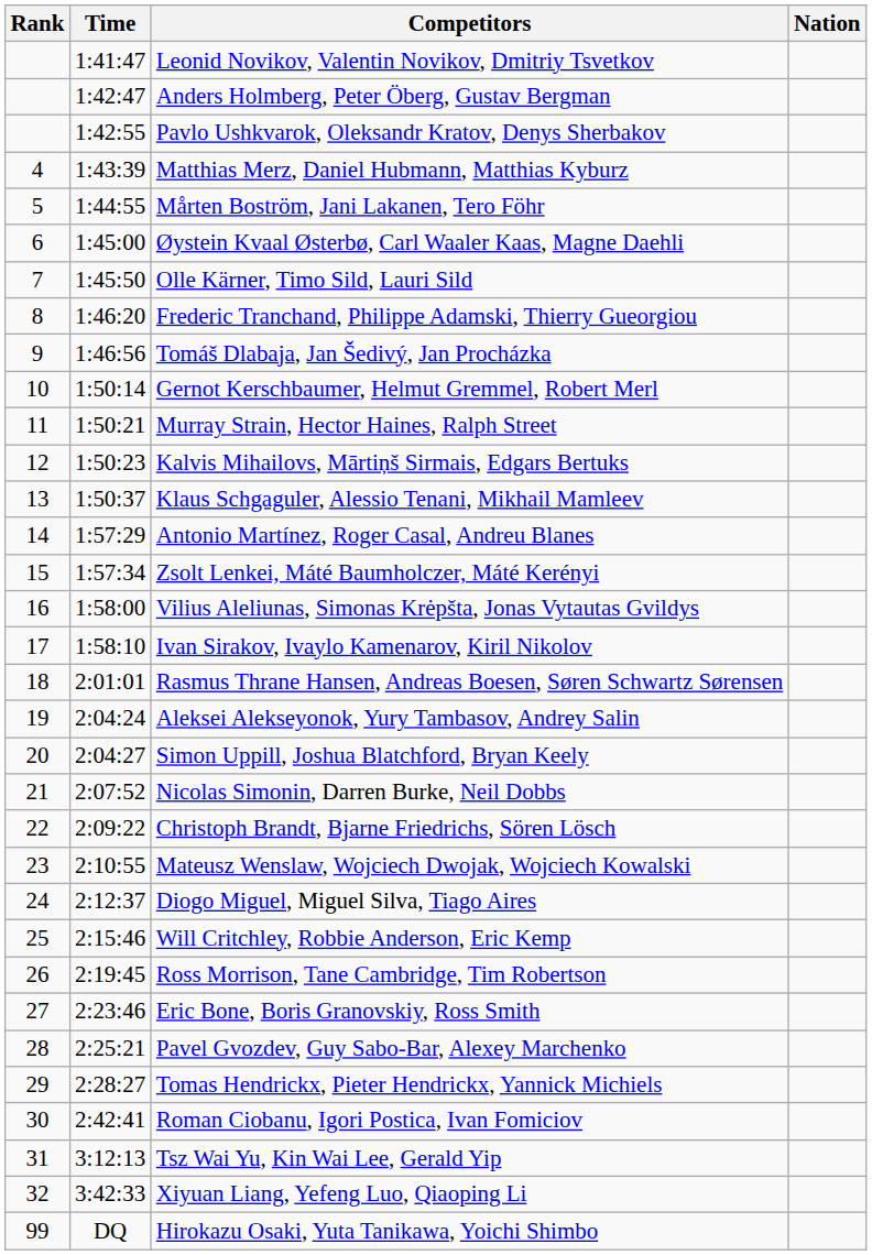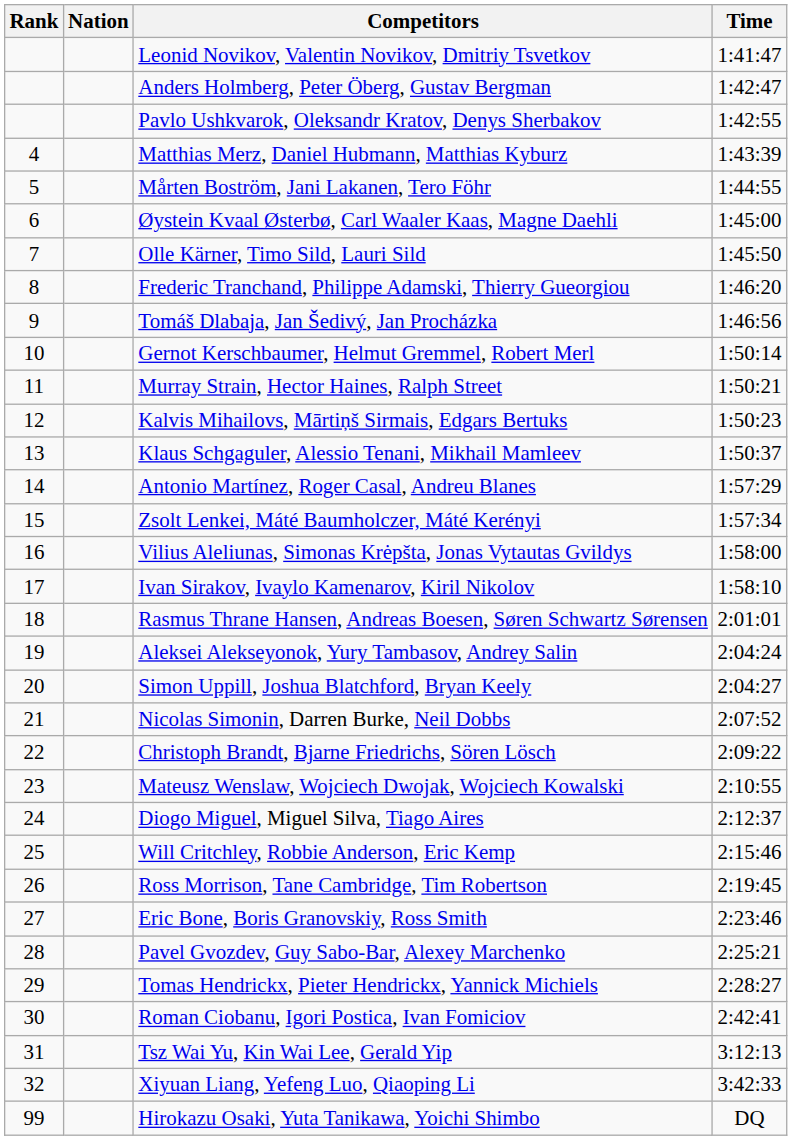columns swapped: Nation <-> Time
